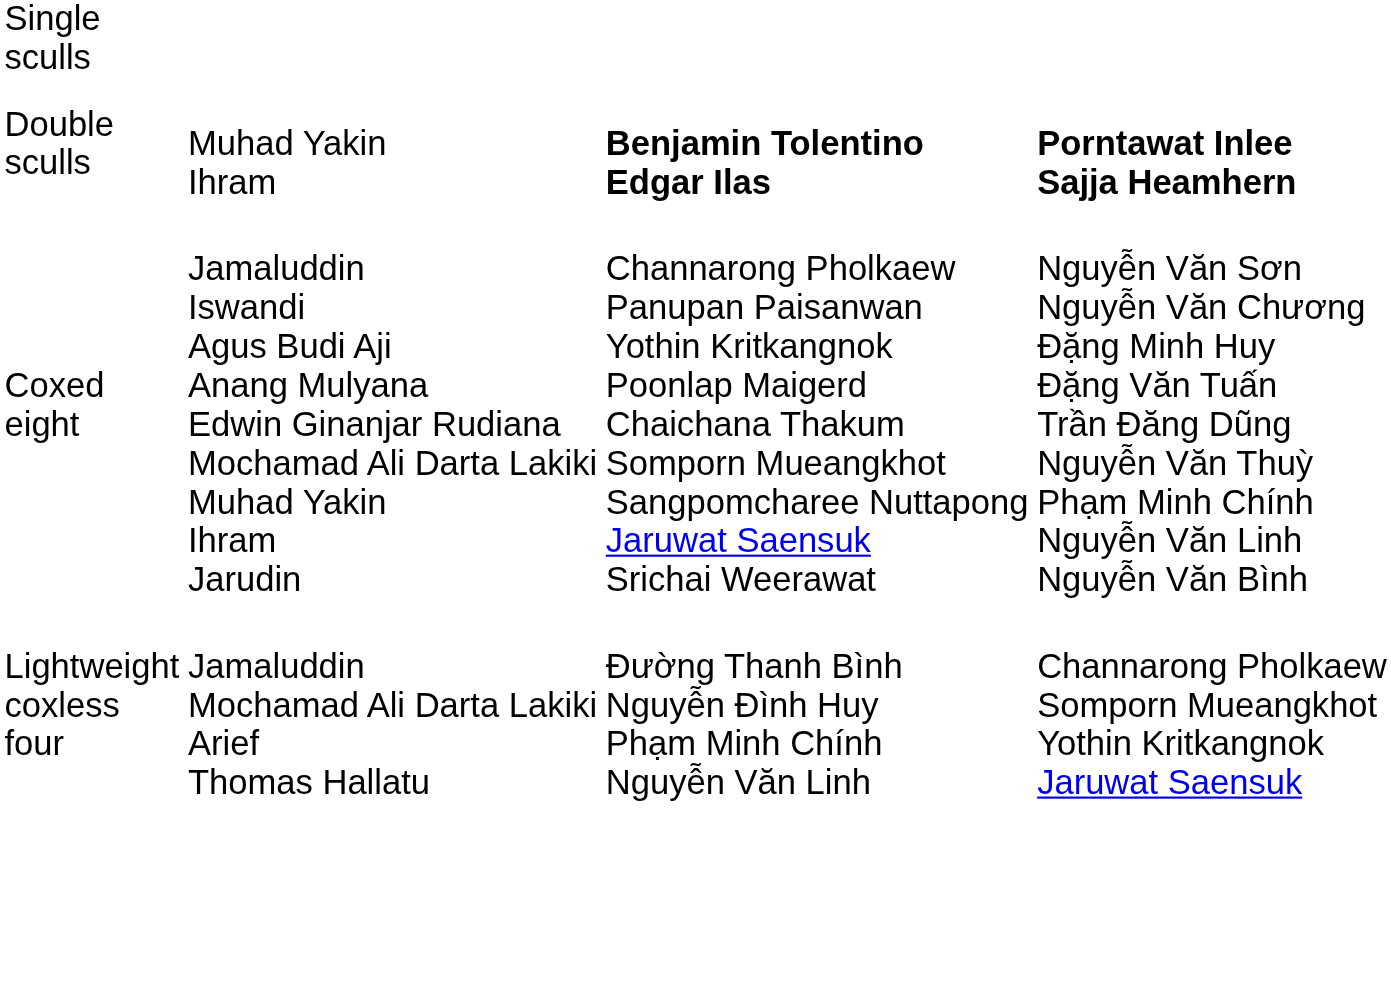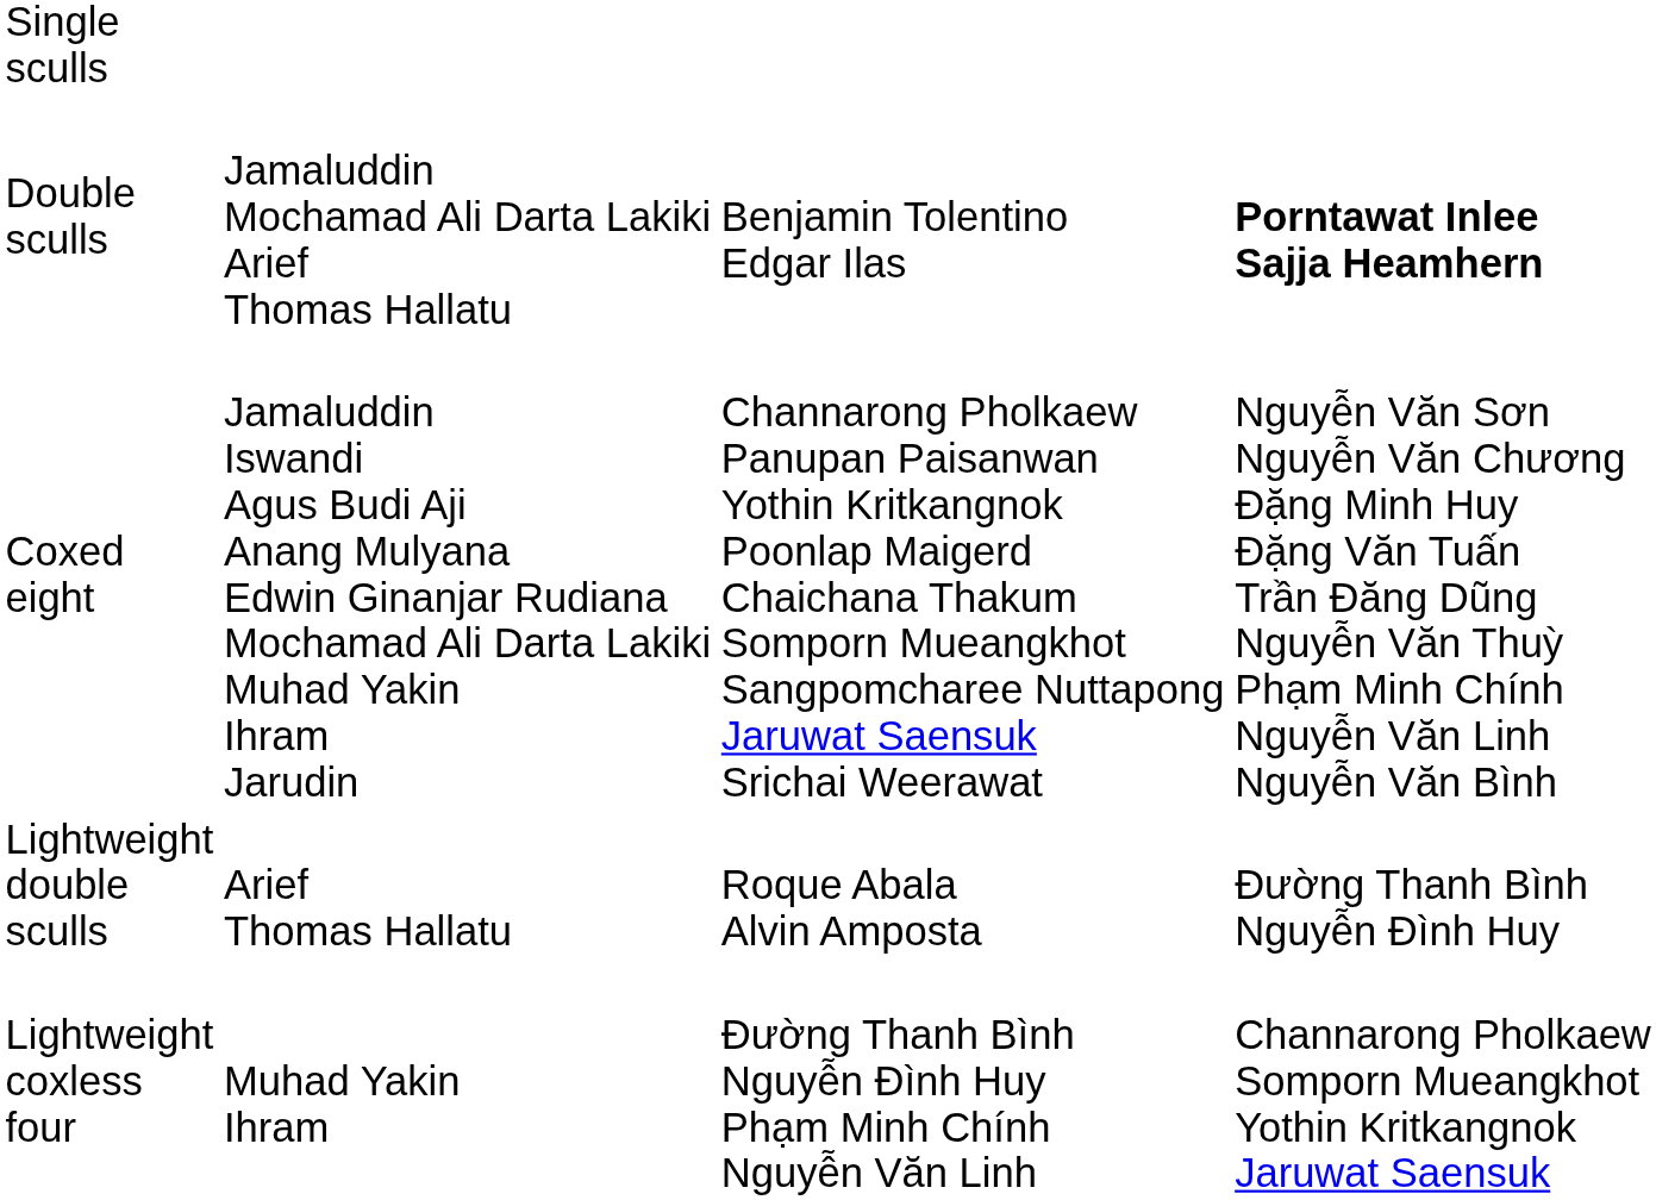Double sculls | column 2: Muhad Yakin Ihram -> Jamaluddin Mochamad Ali Darta Lakiki Arief Thomas Hallatu
Double sculls | column 3: bold -> normal
+ row: Lightweight double sculls | Arief Thomas Hallatu | Roque Abala Alvin Amposta | Đường Thanh Bình Nguyễn Đình Huy
Lightweight coxless four | column 2: Jamaluddin Mochamad Ali Darta Lakiki Arief Thomas Hallatu -> Muhad Yakin Ihram
